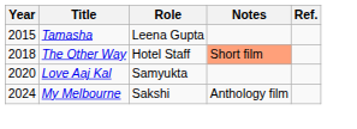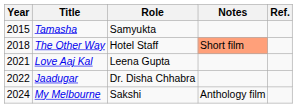Tamasha | Role: Leena Gupta -> Samyukta
Love Aaj Kal | Year: 2020 -> 2021
Love Aaj Kal | Role: Samyukta -> Leena Gupta
+ row: 2022 | Jaadugar | Dr. Disha Chhabra
